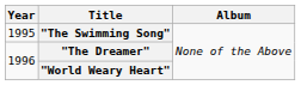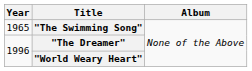"The Swimming Song" | Year: 1995 -> 1965
